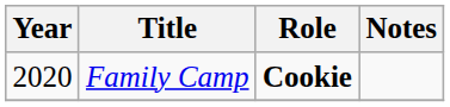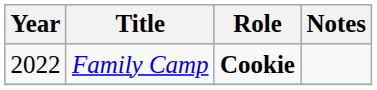Family Camp | Year: 2020 -> 2022
